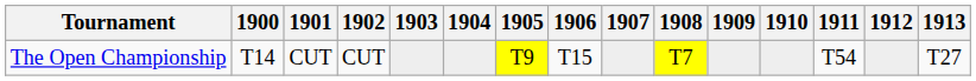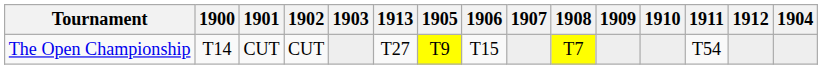columns swapped: 1904 <-> 1913
